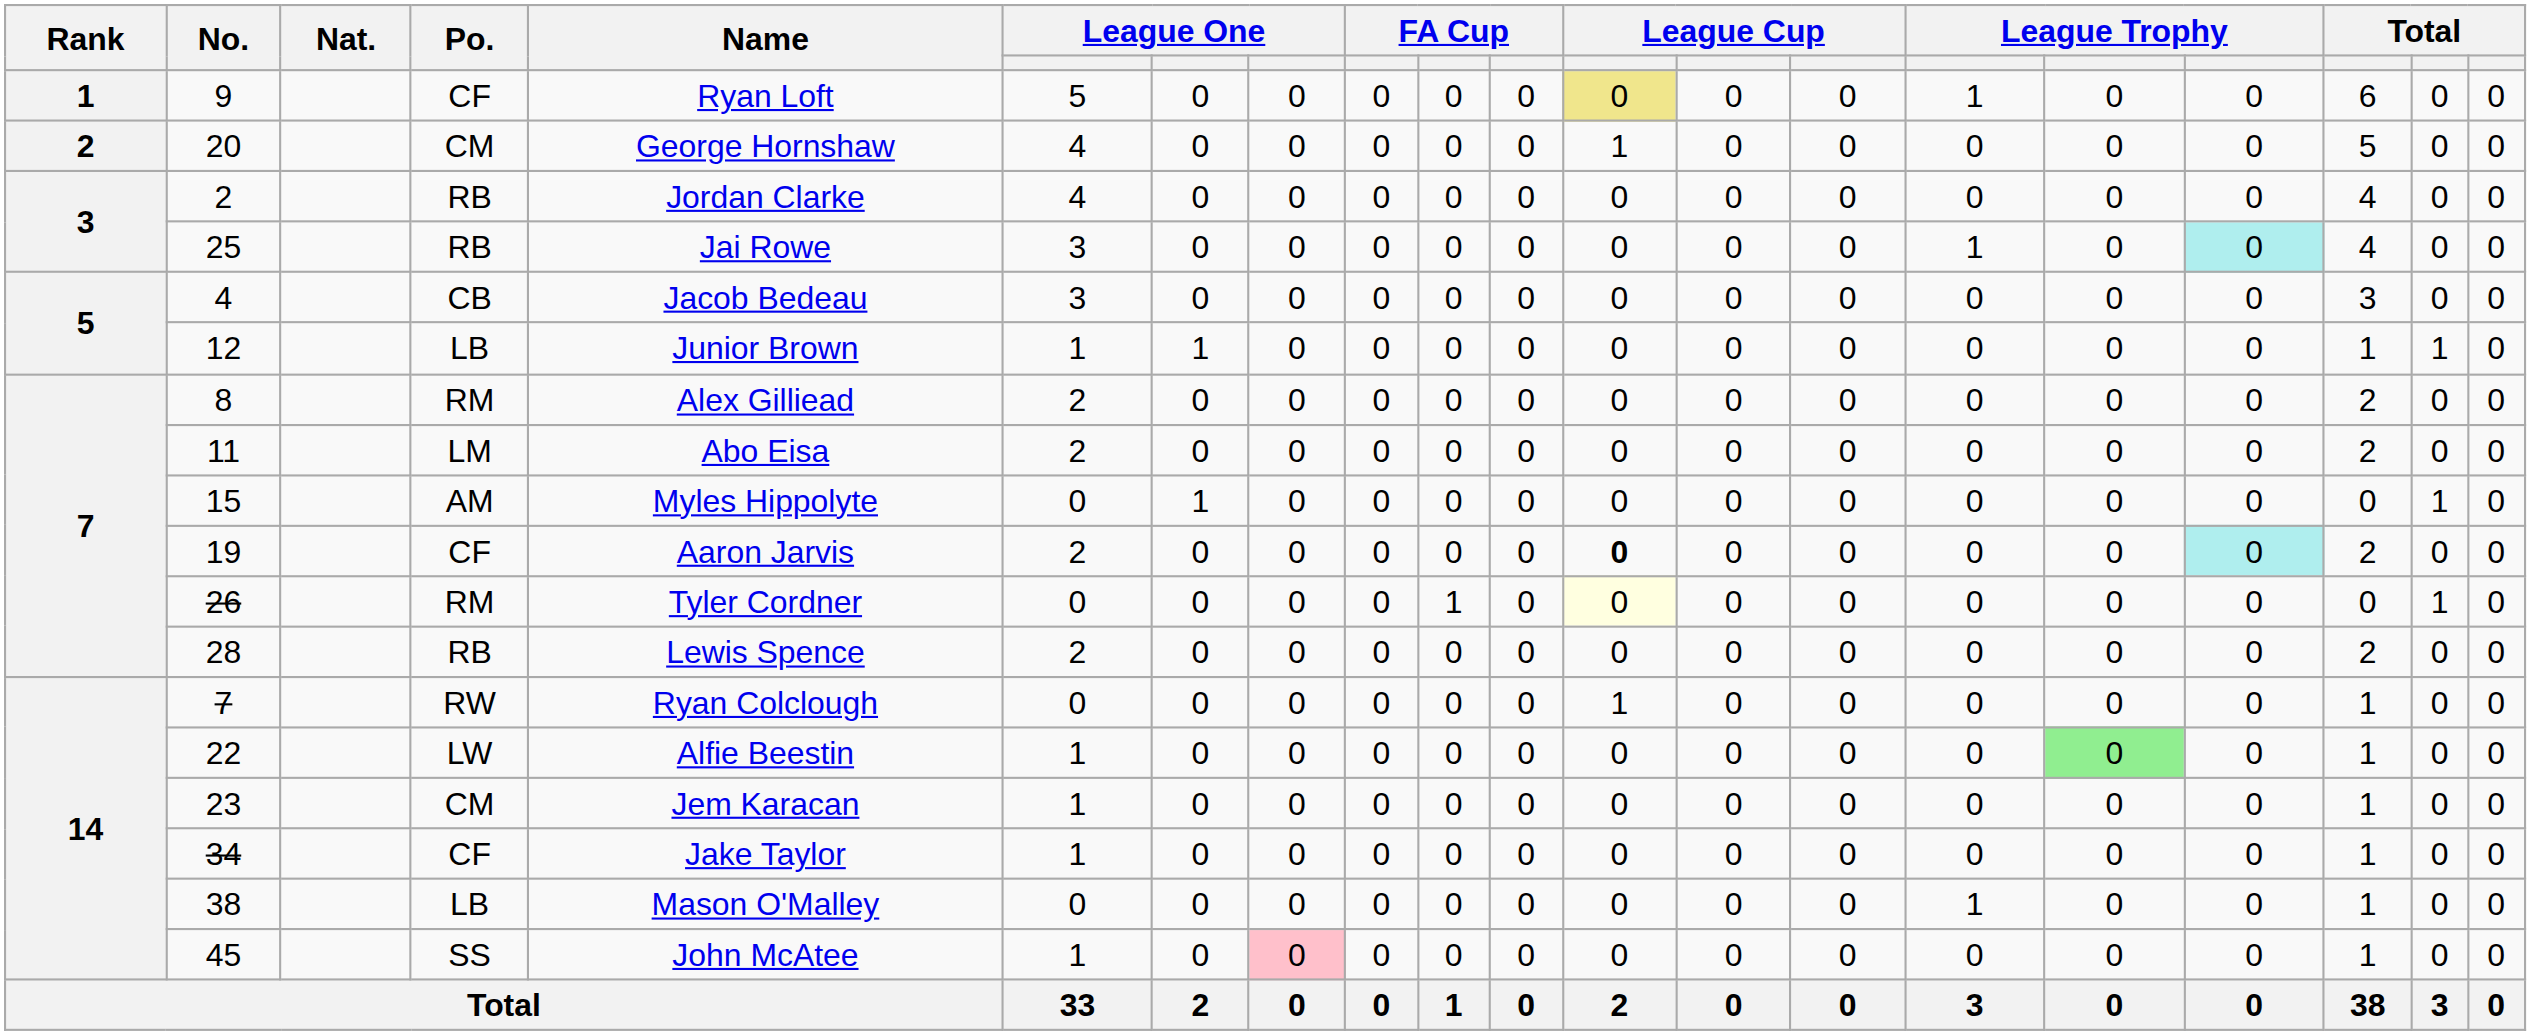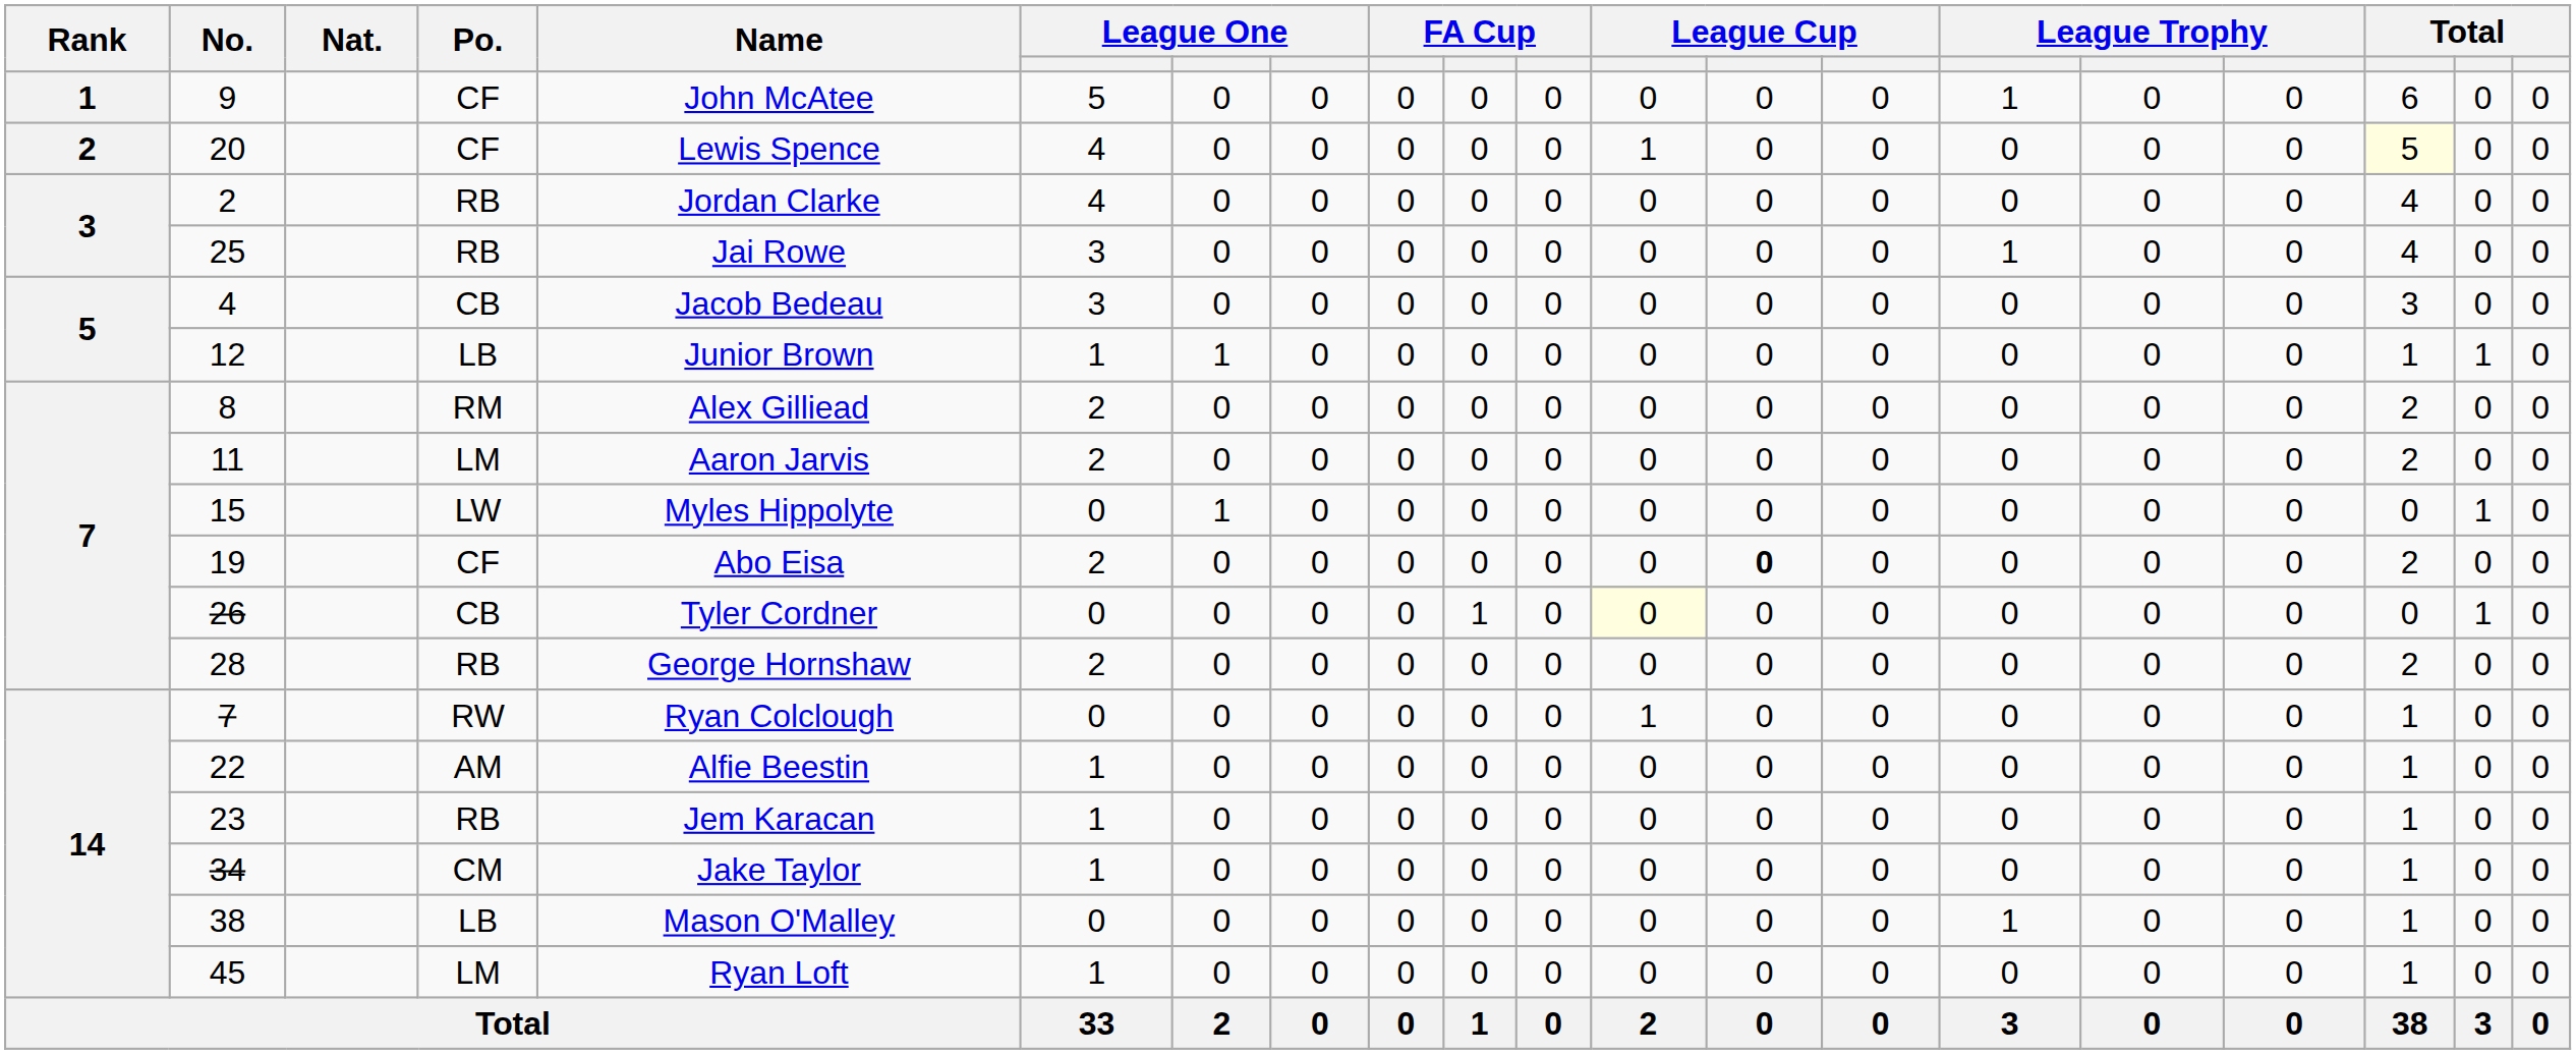9 | Name: Ryan Loft -> John McAtee
9 | column 12: khaki background -> no background
20 | Po.: CM -> CF
20 | Name: George Hornshaw -> Lewis Spence
20 | column 18: no background -> lightyellow background
25 | column 17: paleturquoise background -> no background
11 | Name: Abo Eisa -> Aaron Jarvis
15 | Po.: AM -> LW
19 | Name: Aaron Jarvis -> Abo Eisa
19 | column 12: bold -> normal
19 | column 13: normal -> bold
19 | column 17: paleturquoise background -> no background
26 | Po.: RM -> CB
28 | Name: Lewis Spence -> George Hornshaw
22 | Po.: LW -> AM
22 | column 16: lightgreen background -> no background
23 | Po.: CM -> RB
34 | Po.: CF -> CM
45 | Po.: SS -> LM
45 | Name: John McAtee -> Ryan Loft
45 | column 8: pink background -> no background
